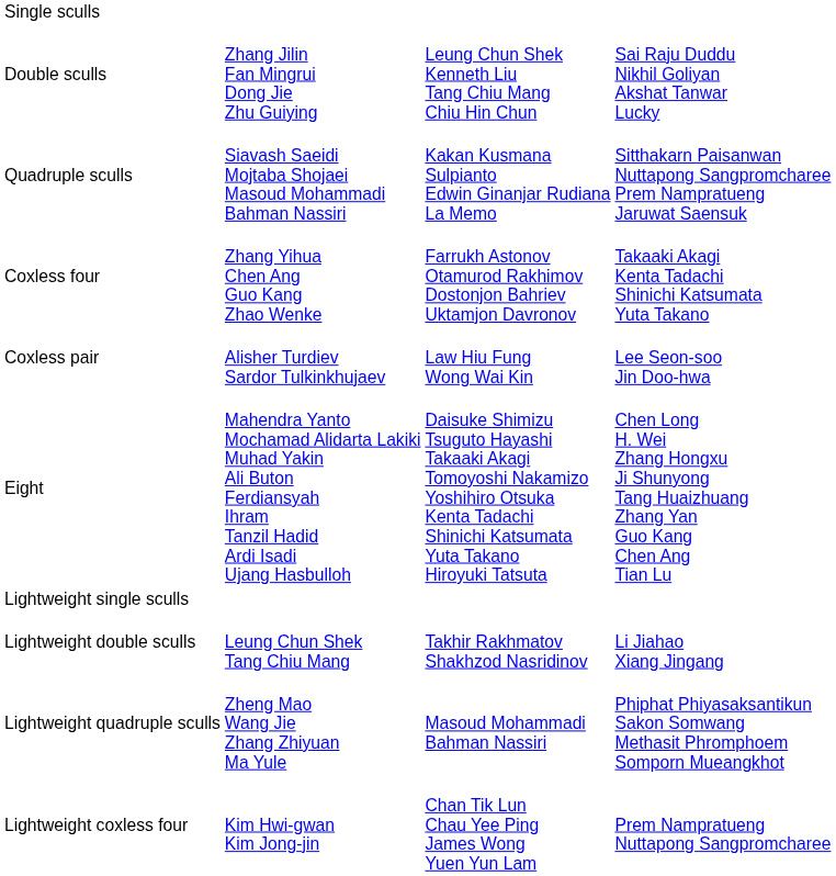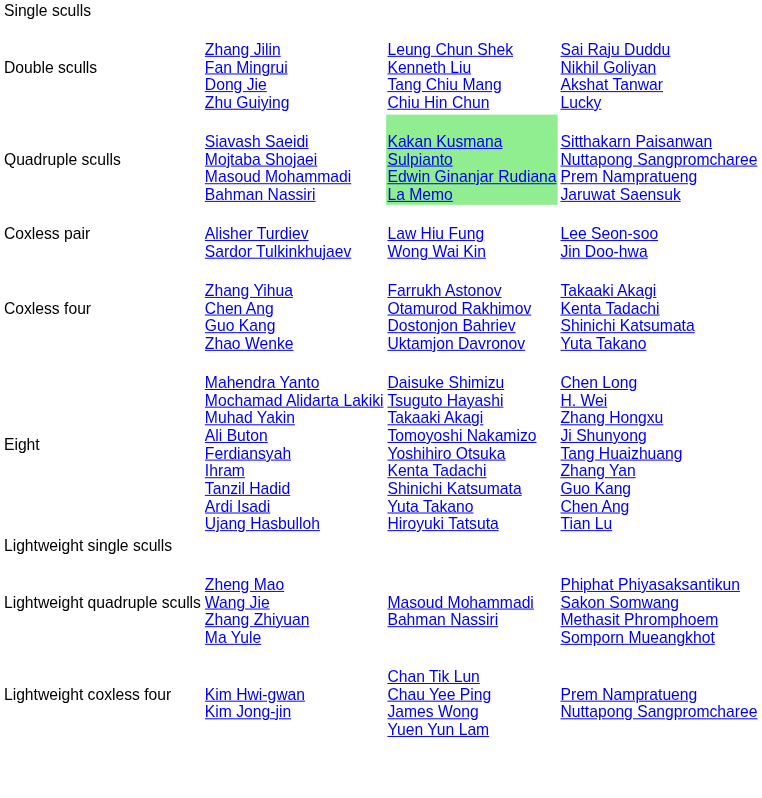Quadruple sculls | column 3: no background -> lightgreen background
rows swapped: Coxless pair <-> Coxless four
- row: Lightweight double sculls | Leung Chun Shek Tang Chiu Mang | Takhir Rakhmatov Shakhzod Nasridinov | Li Jiahao Xiang Jingang
